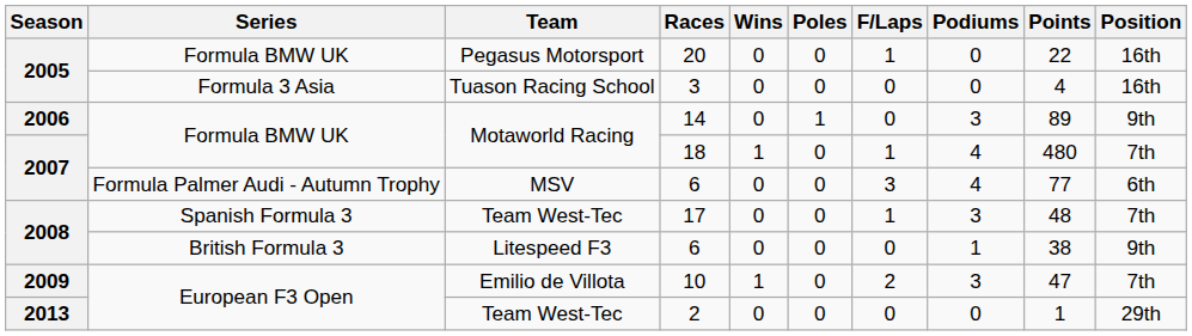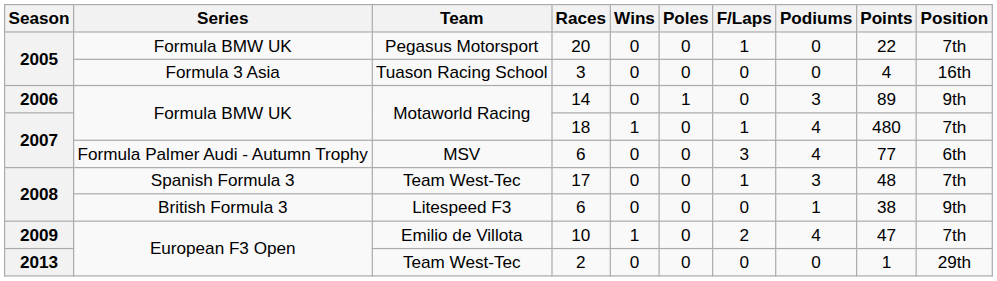20 | Position: 16th -> 7th
10 | Podiums: 3 -> 4
